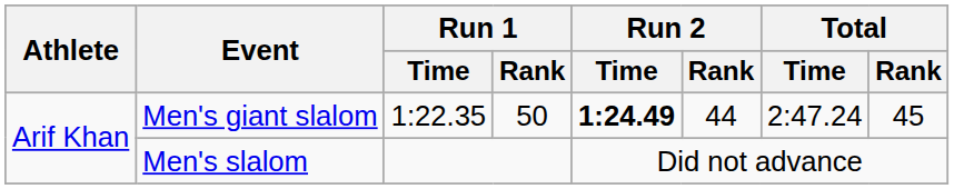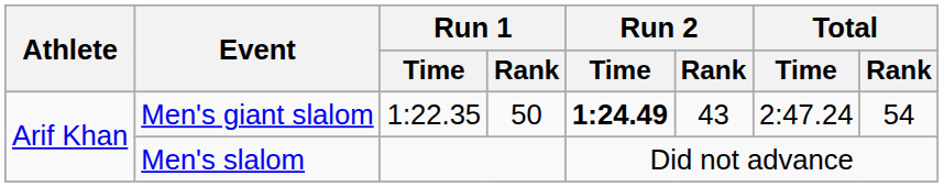Men's giant slalom | Run 2 / Rank: 44 -> 43
Men's giant slalom | Total / Rank: 45 -> 54
